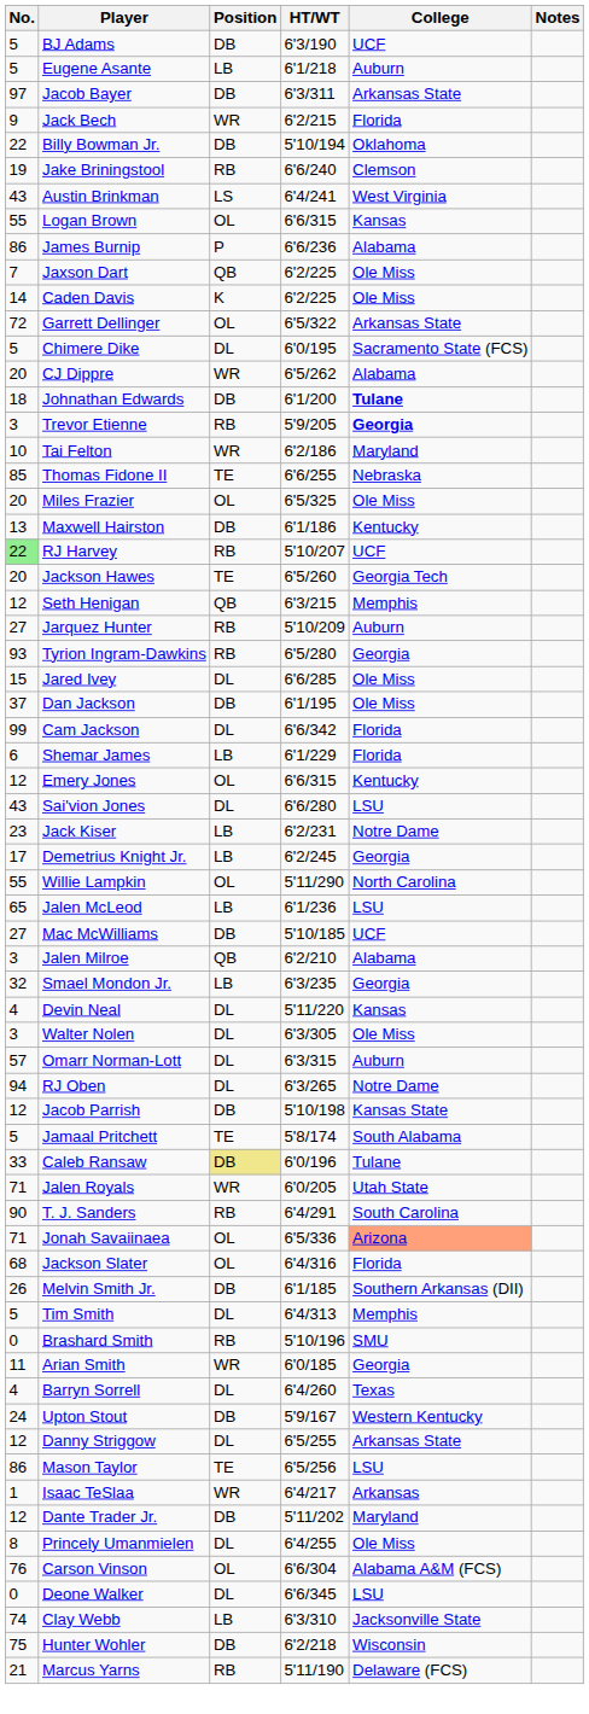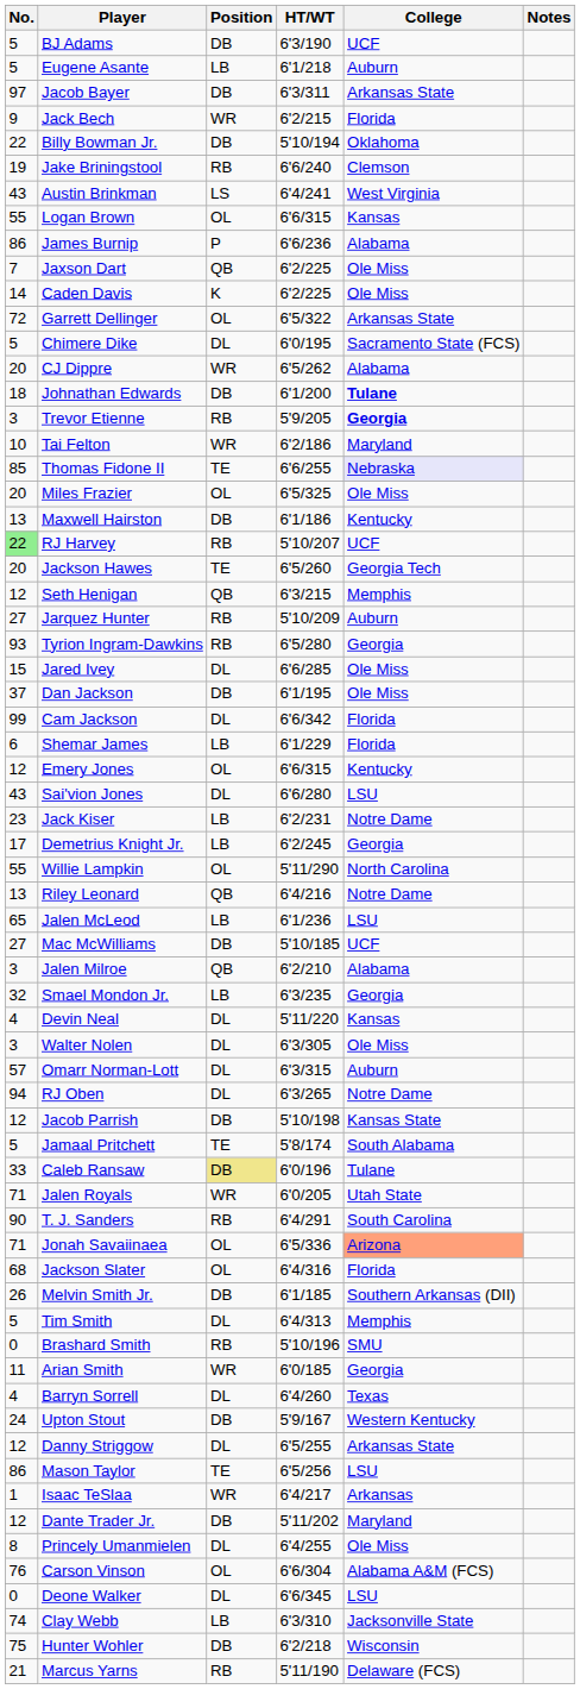Thomas Fidone II | College: no background -> lavender background
+ row: 13 | Riley Leonard | QB | 6'4/216 | Notre Dame
